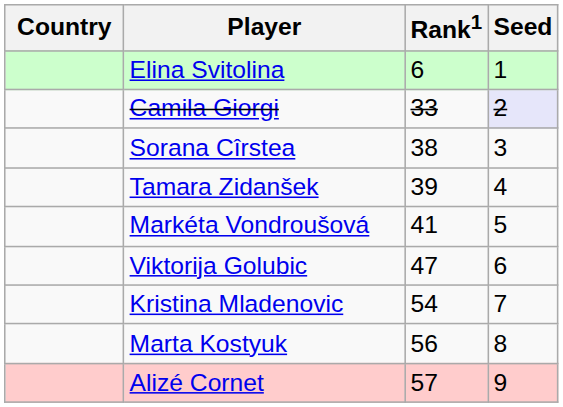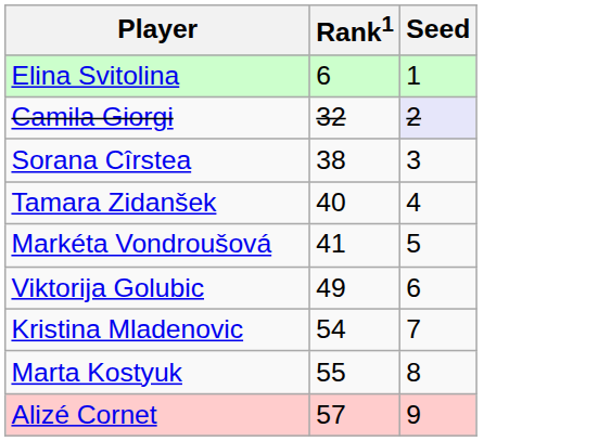- column: Country
Camila Giorgi | Rank1: 33 -> 32
Tamara Zidanšek | Rank1: 39 -> 40
Viktorija Golubic | Rank1: 47 -> 49
Marta Kostyuk | Rank1: 56 -> 55
